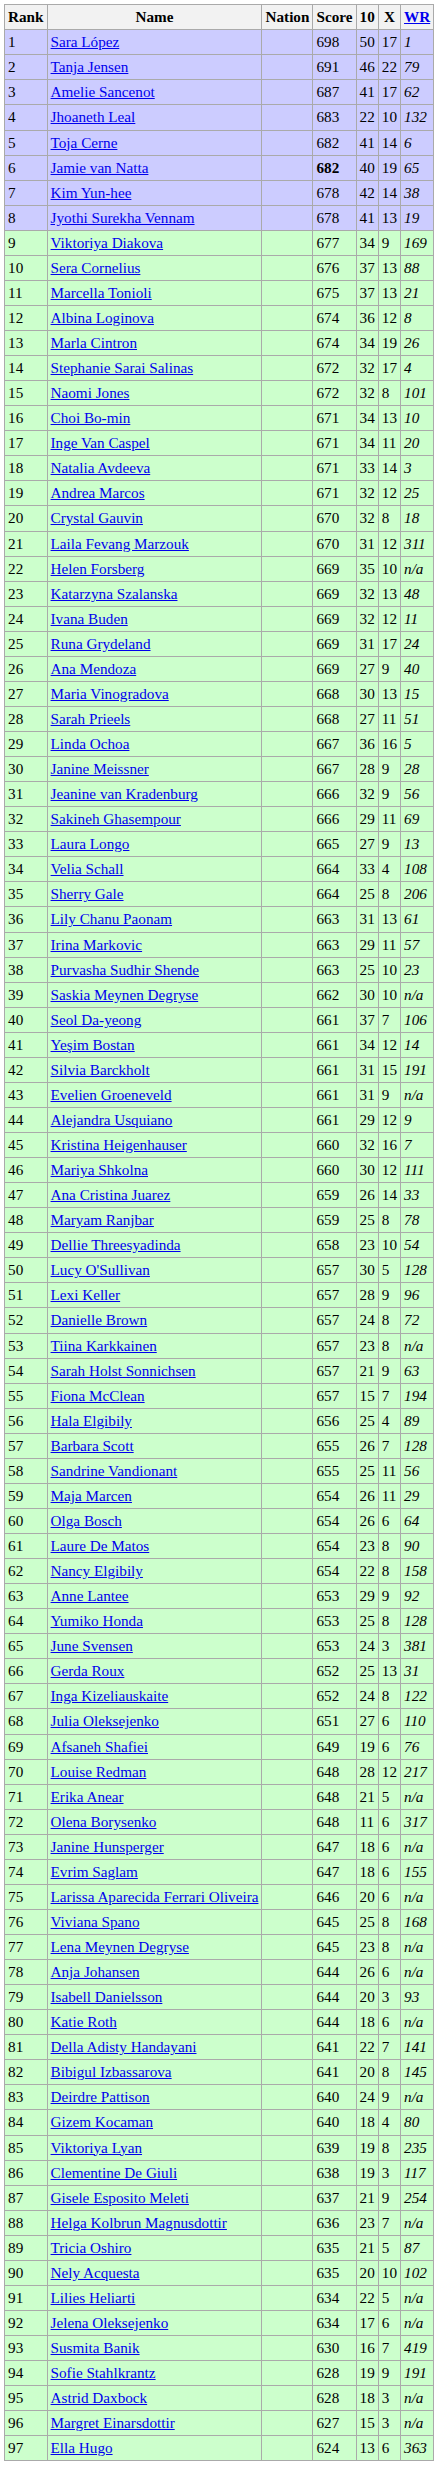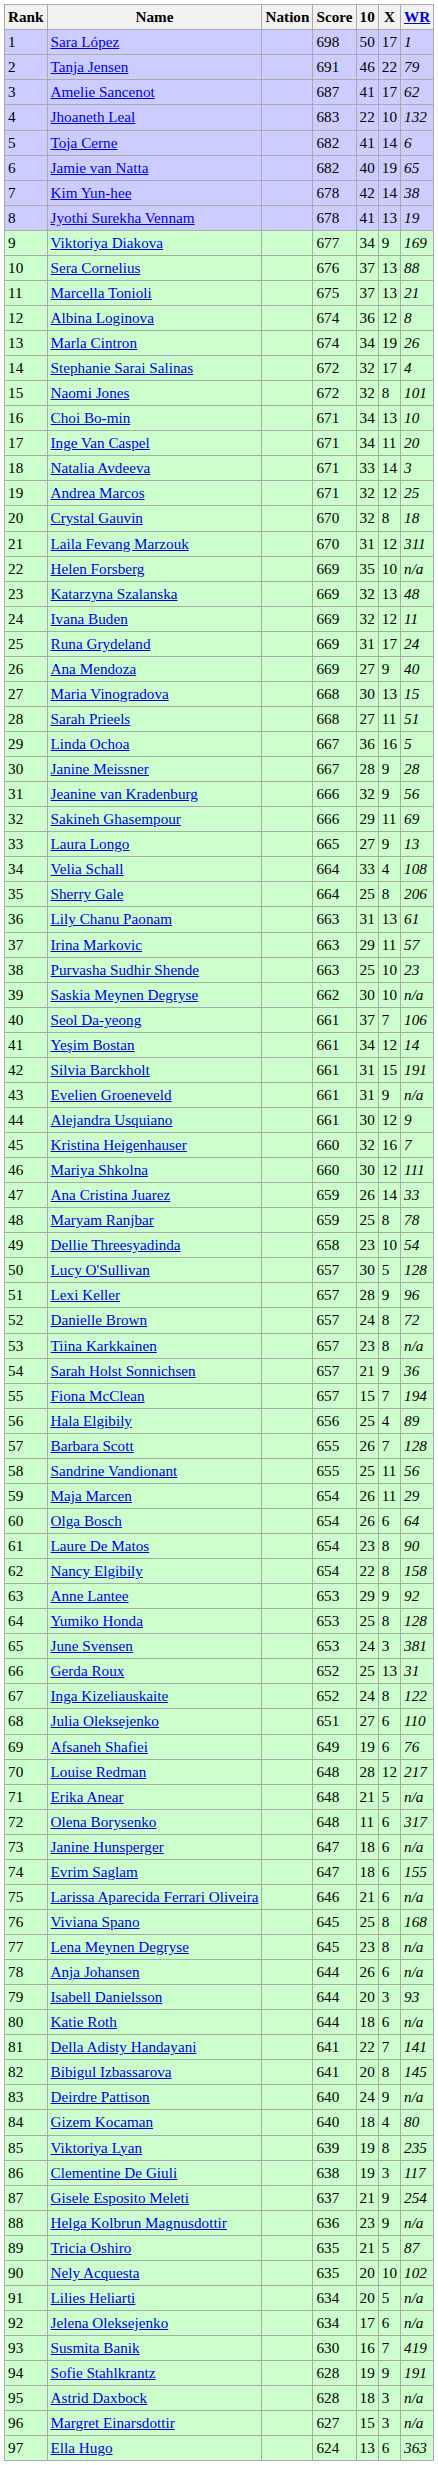Jamie van Natta | Score: bold -> normal
Alejandra Usquiano | 10: 29 -> 30
Sarah Holst Sonnichsen | WR: 63 -> 36
Larissa Aparecida Ferrari Oliveira | 10: 20 -> 21
Helga Kolbrun Magnusdottir | X: 7 -> 9
Lilies Heliarti | 10: 22 -> 20
